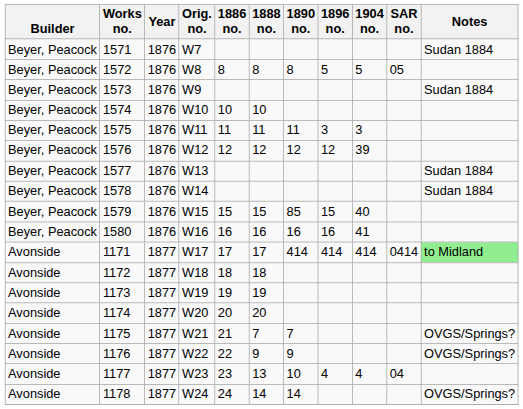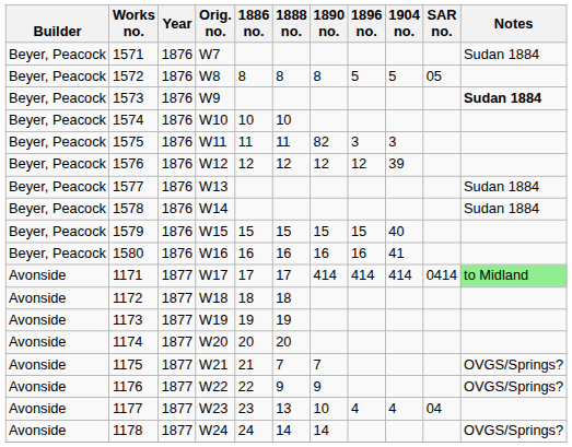1573 | Notes: normal -> bold
1575 | 1890 no.: 11 -> 82
1579 | 1890 no.: 85 -> 15
